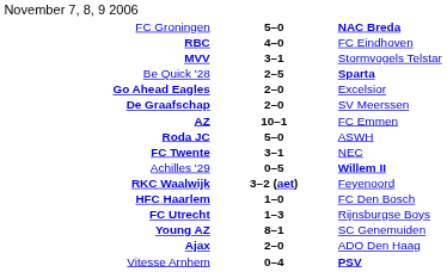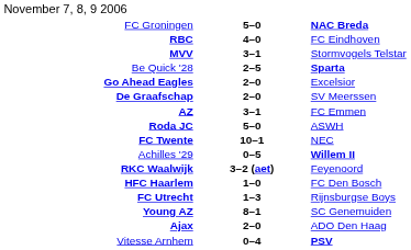AZ | column 2: 10–1 -> 3–1
FC Twente | column 2: 3–1 -> 10–1
